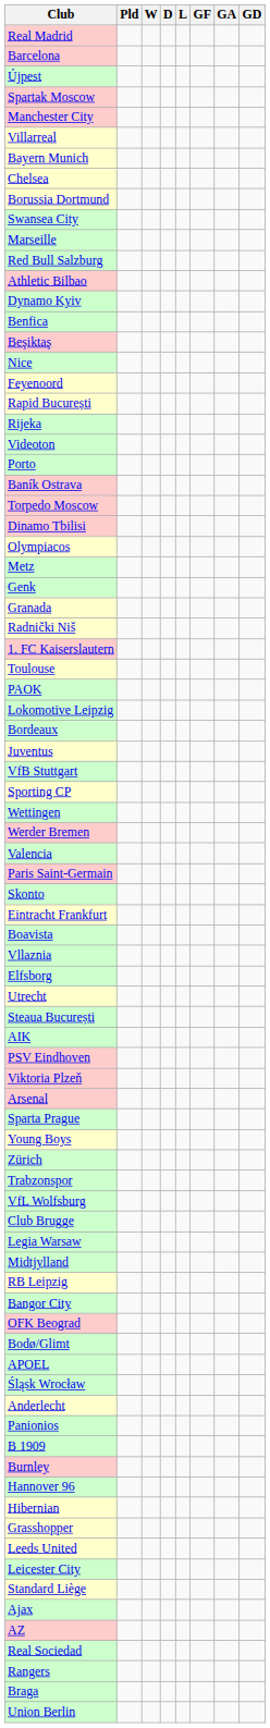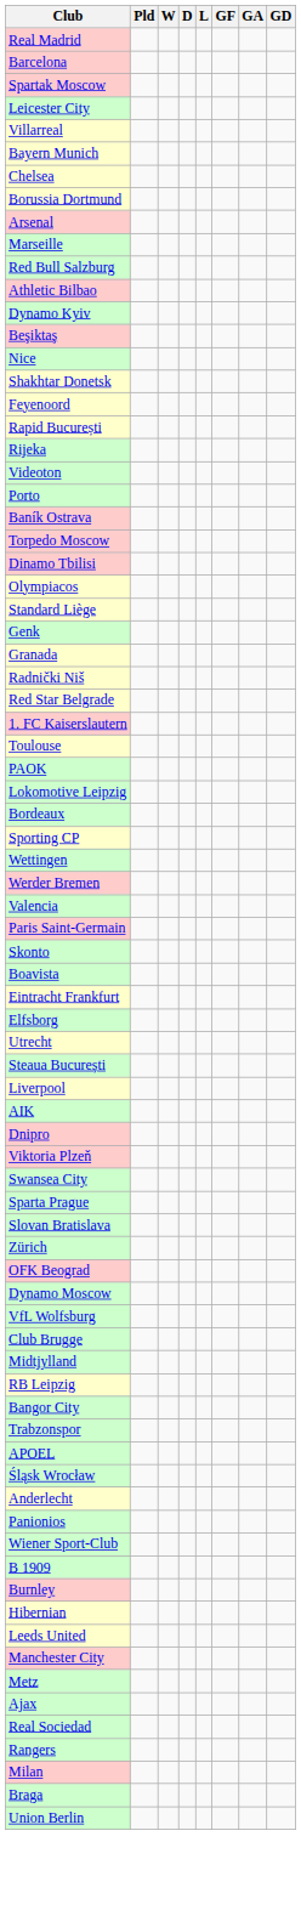- row: Újpest
rows swapped: Manchester City <-> Leicester City
rows swapped: Arsenal <-> Swansea City
- row: Benfica
+ row: Shakhtar Donetsk
rows swapped: Standard Liège <-> Metz
+ row: Red Star Belgrade
- row: Juventus
- row: VfB Stuttgart
rows swapped: Boavista <-> Eintracht Frankfurt
- row: Vllaznia
+ row: Liverpool
- row: PSV Eindhoven
+ row: Dnipro
+ row: Slovan Bratislava
- row: Young Boys
rows swapped: Trabzonspor <-> OFK Beograd
+ row: Dynamo Moscow
- row: Legia Warsaw
- row: Bodø/Glimt
+ row: Wiener Sport-Club
- row: Hannover 96
- row: Grasshopper
- row: AZ
+ row: Milan
